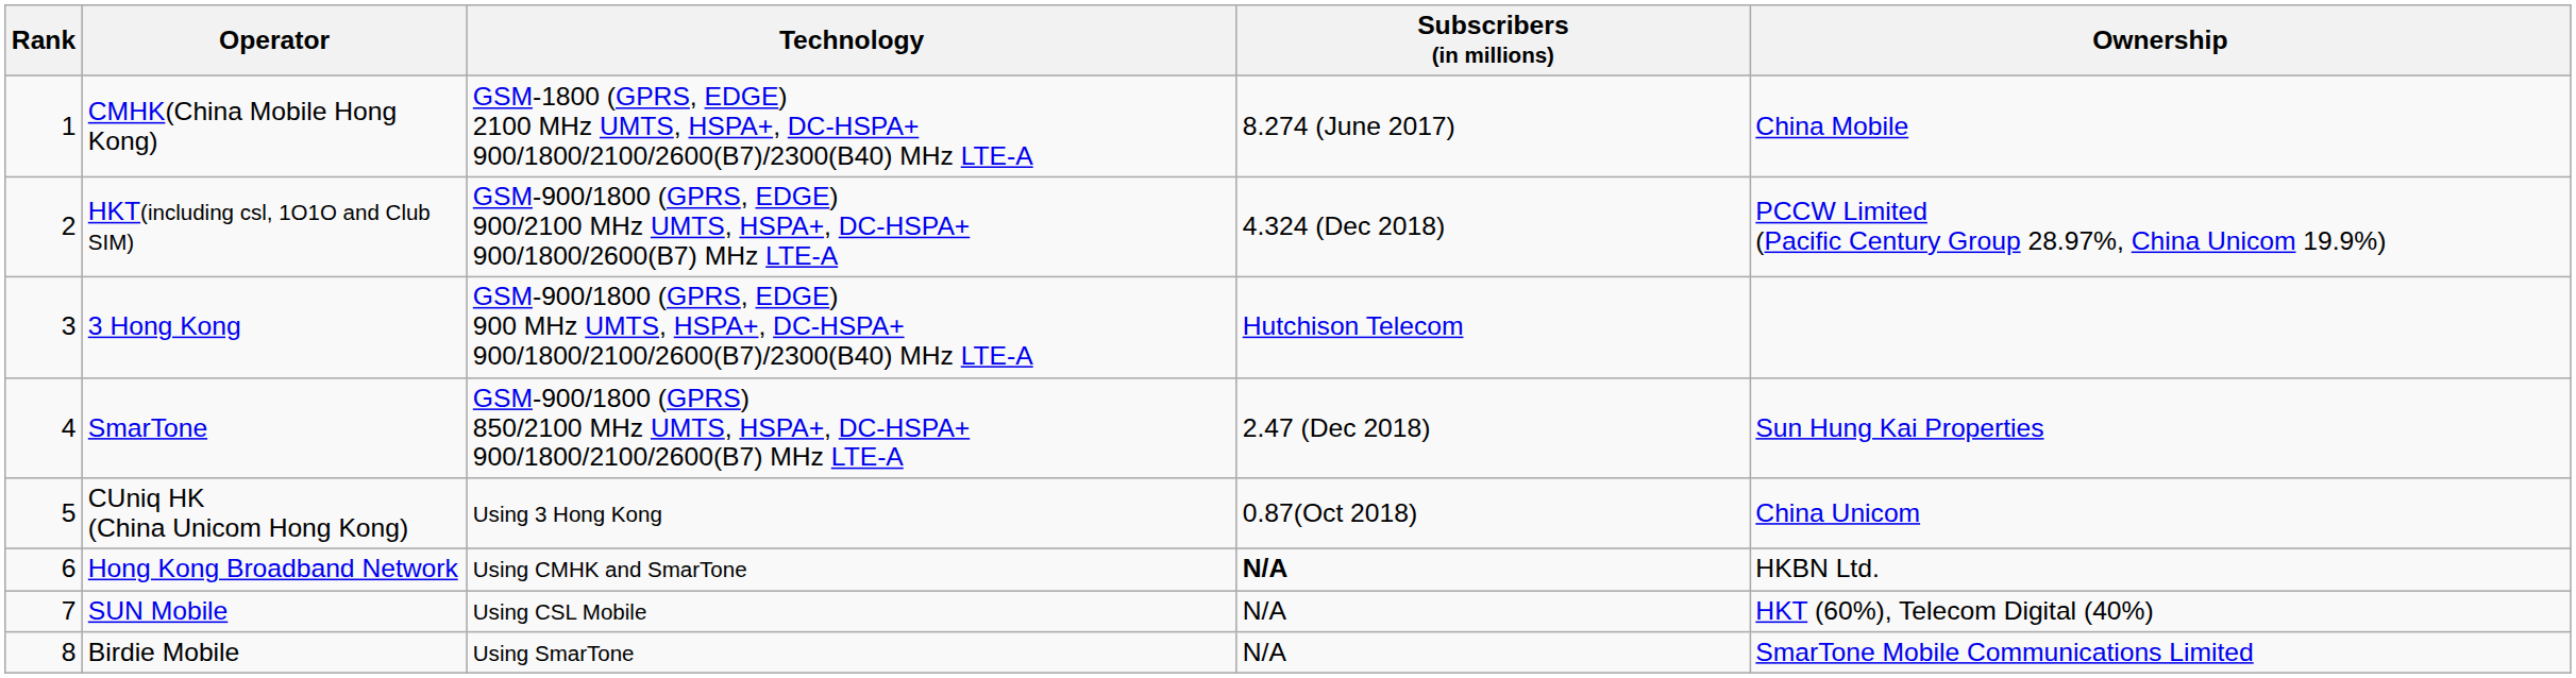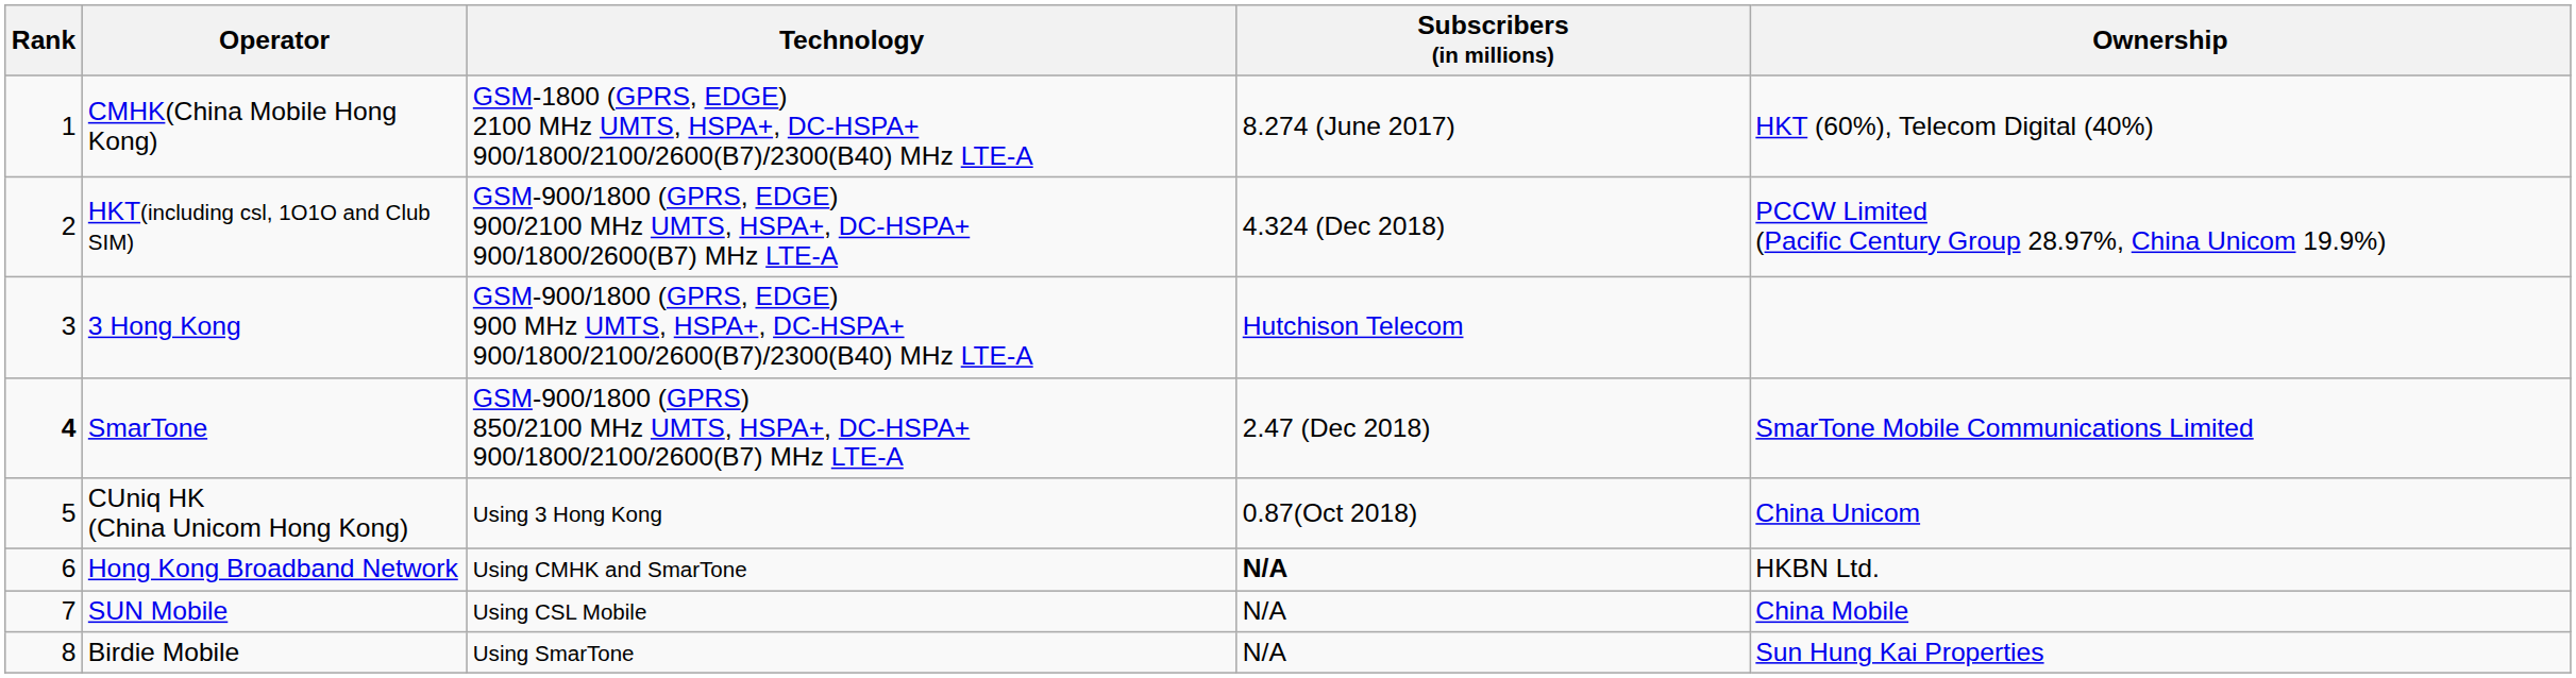CMHK(China Mobile Hong Kong) | Ownership: China Mobile -> HKT (60%), Telecom Digital (40%)
SmarTone | Rank: normal -> bold
SmarTone | Ownership: Sun Hung Kai Properties -> SmarTone Mobile Communications Limited
SUN Mobile | Ownership: HKT (60%), Telecom Digital (40%) -> China Mobile
Birdie Mobile | Ownership: SmarTone Mobile Communications Limited -> Sun Hung Kai Properties
